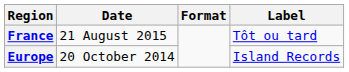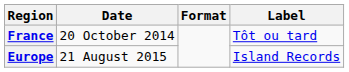France | Date: 21 August 2015 -> 20 October 2014
Europe | Date: 20 October 2014 -> 21 August 2015
